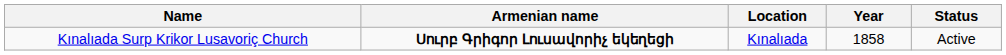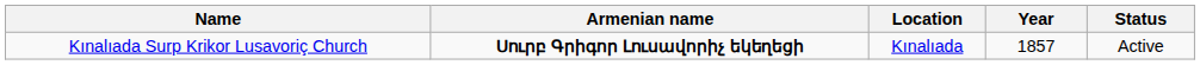Kınalıada Surp Krikor Lusavoriç Church | Year: 1858 -> 1857
